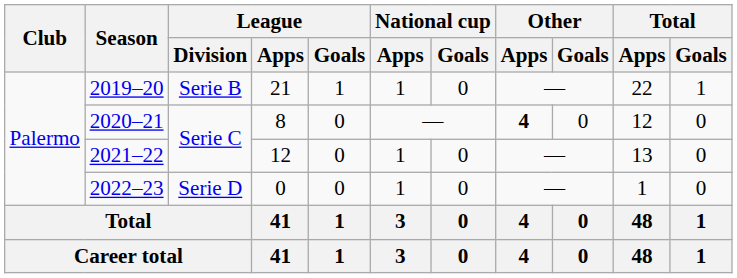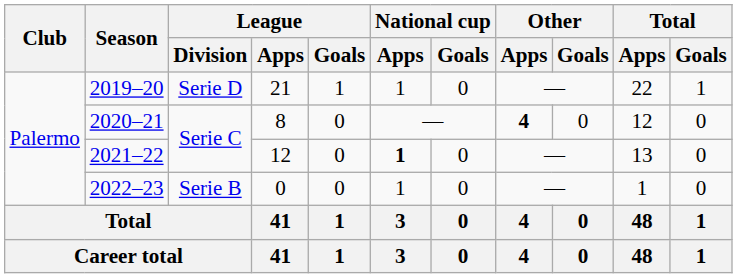2019–20 | League / Division: Serie B -> Serie D
2021–22 | National cup / Apps: normal -> bold
2022–23 | League / Division: Serie D -> Serie B
